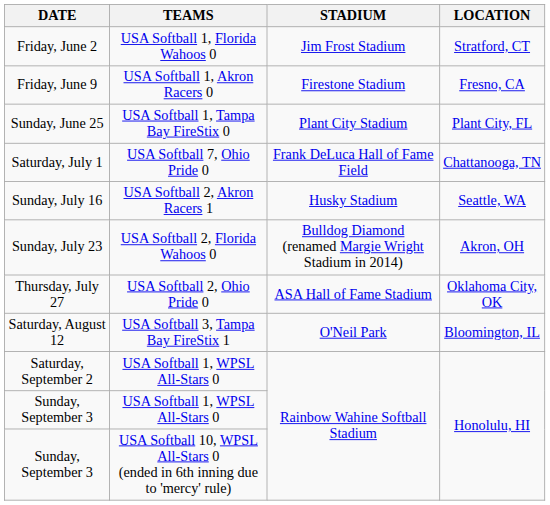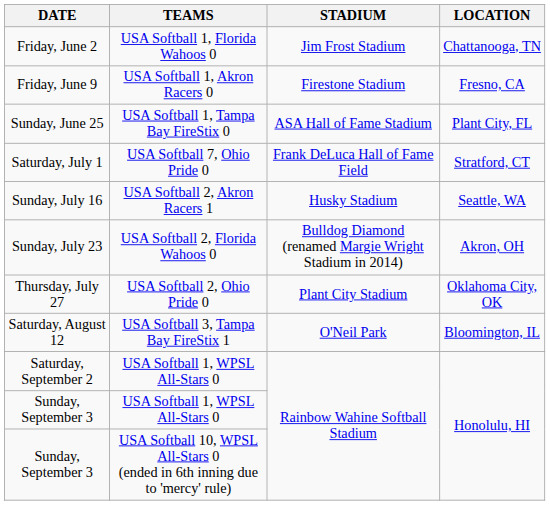Friday, June 2 | LOCATION: Stratford, CT -> Chattanooga, TN
Sunday, June 25 | STADIUM: Plant City Stadium -> ASA Hall of Fame Stadium
Saturday, July 1 | LOCATION: Chattanooga, TN -> Stratford, CT
Thursday, July 27 | STADIUM: ASA Hall of Fame Stadium -> Plant City Stadium
